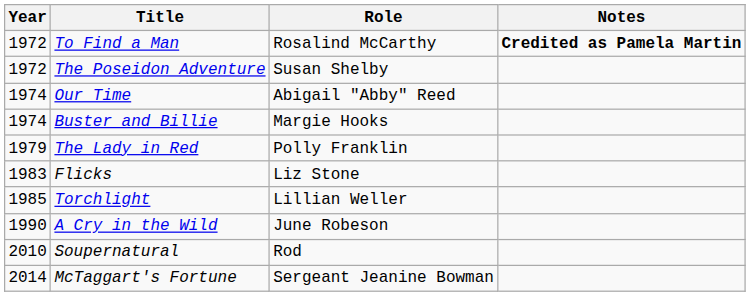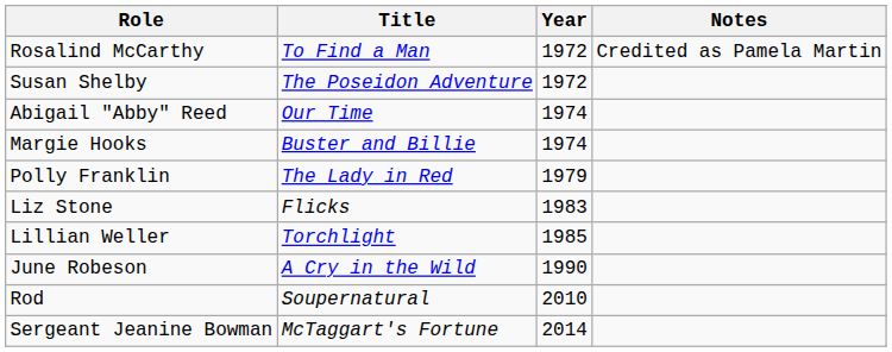columns swapped: Year <-> Role
To Find a Man | Notes: bold -> normal
